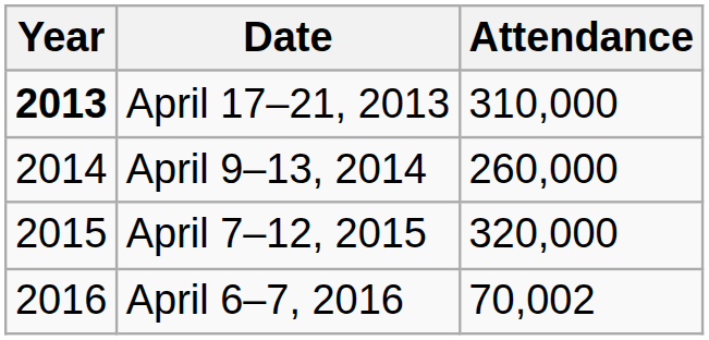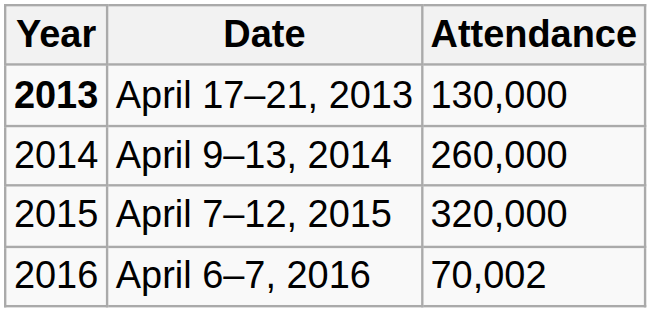April 17–21, 2013 | Attendance: 310,000 -> 130,000
